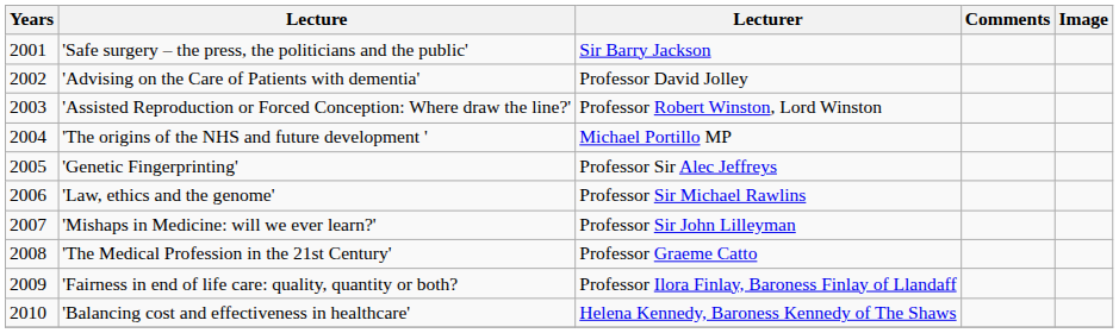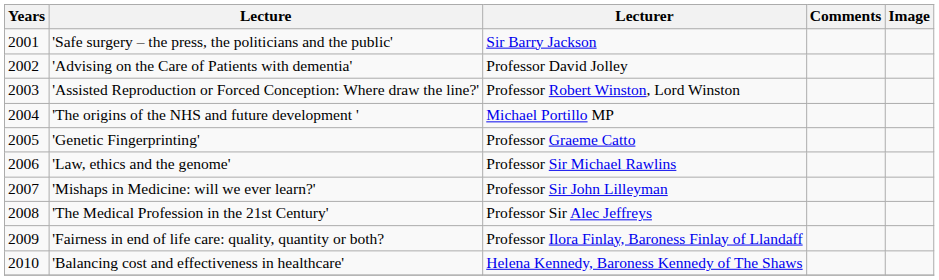'Genetic Fingerprinting' | Lecturer: Professor Sir Alec Jeffreys -> Professor Graeme Catto
'The Medical Profession in the 21st Century' | Lecturer: Professor Graeme Catto -> Professor Sir Alec Jeffreys
